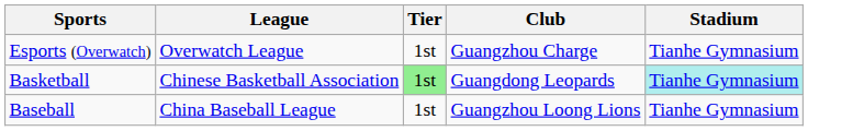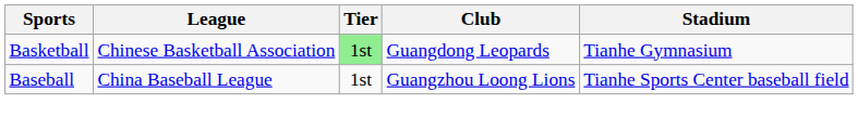- row: Esports (Overwatch) | Overwatch League | 1st | Guangzhou Charge | Tianhe Gymnasium
Basketball | Stadium: paleturquoise background -> no background
Baseball | Stadium: Tianhe Gymnasium -> Tianhe Sports Center baseball field
